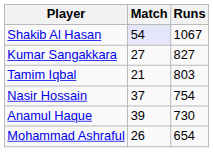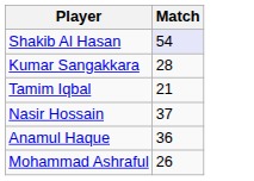- column: Runs | 1067 | 827 | 803 | 754 | 730 | 654
Kumar Sangakkara | Match: 27 -> 28
Anamul Haque | Match: 39 -> 36
